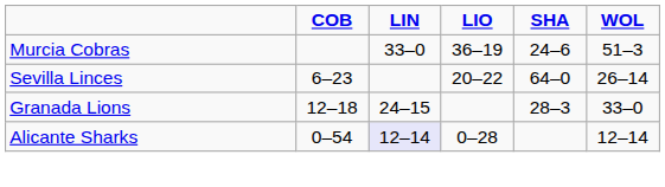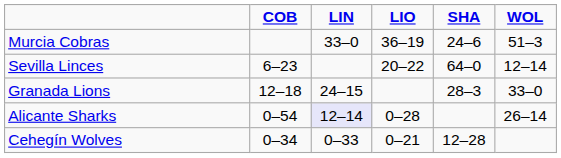Sevilla Linces | WOL: 26–14 -> 12–14
Alicante Sharks | WOL: 12–14 -> 26–14
+ row: Cehegín Wolves | 0–34 | 0–33 | 0–21 | 12–28
